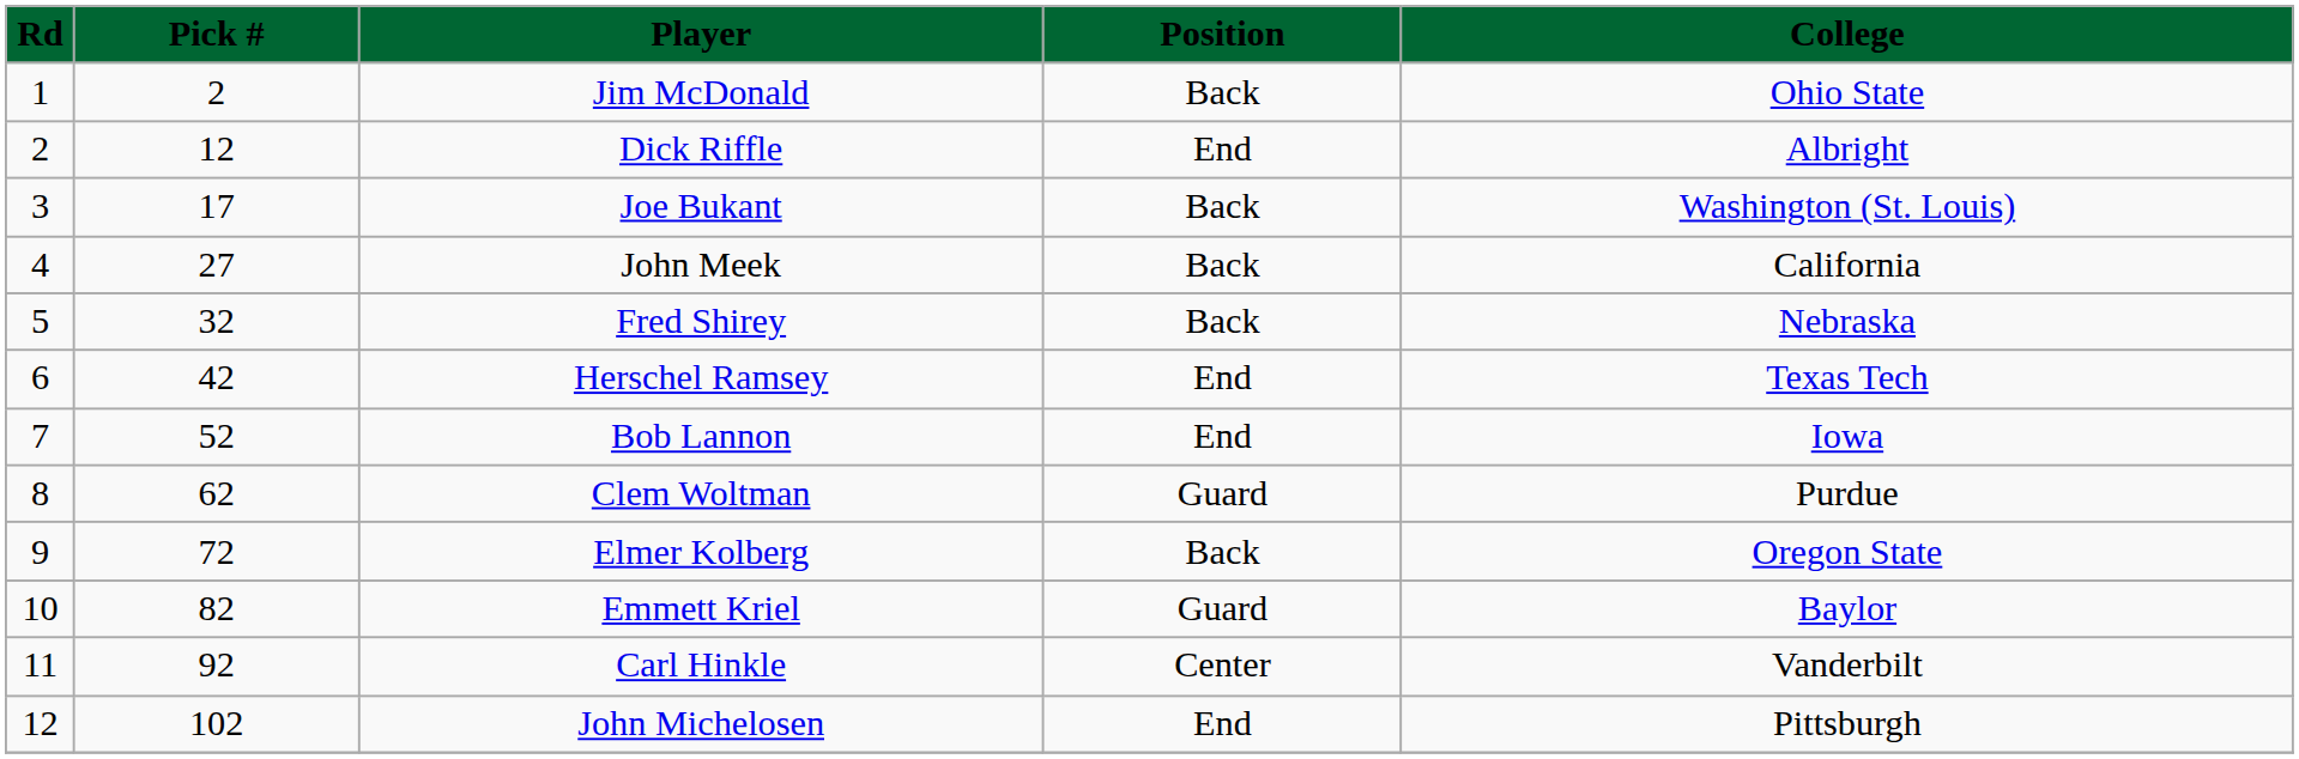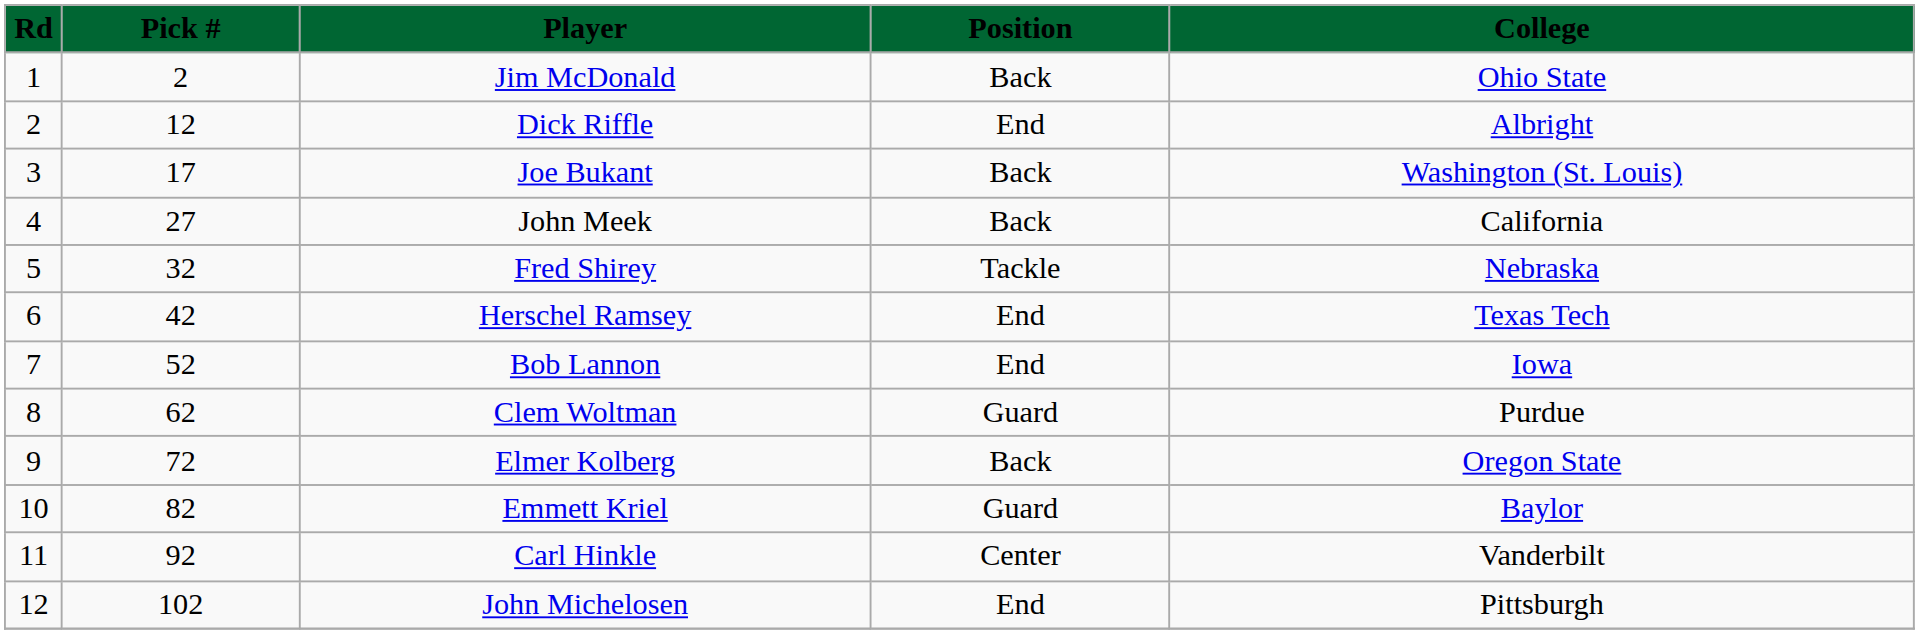Fred Shirey | Position: Back -> Tackle
